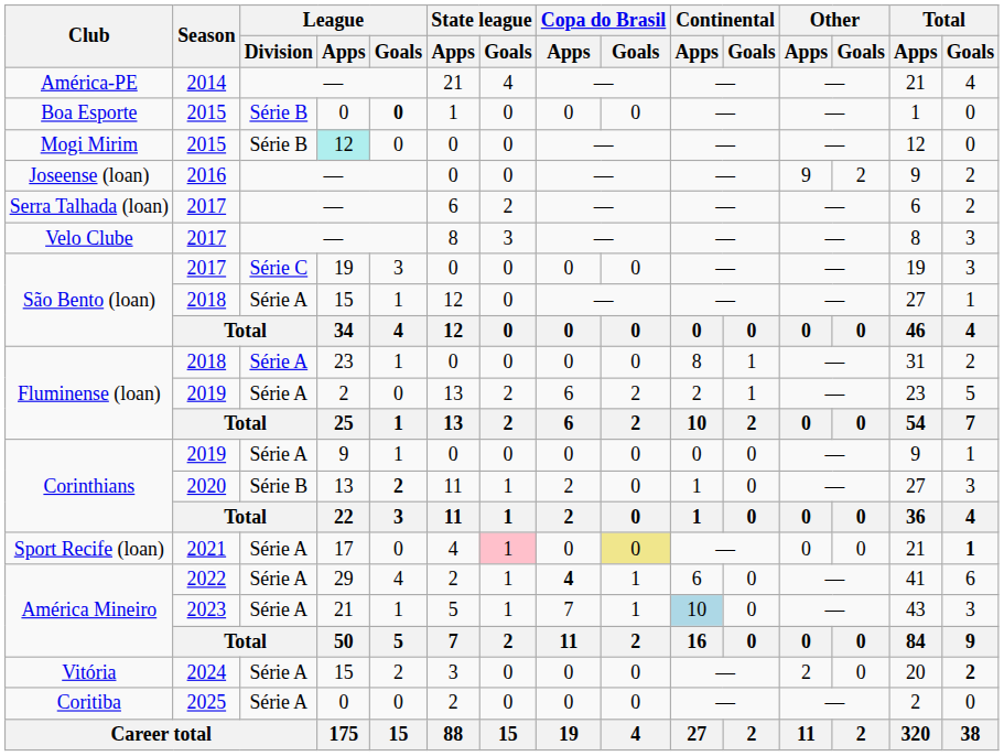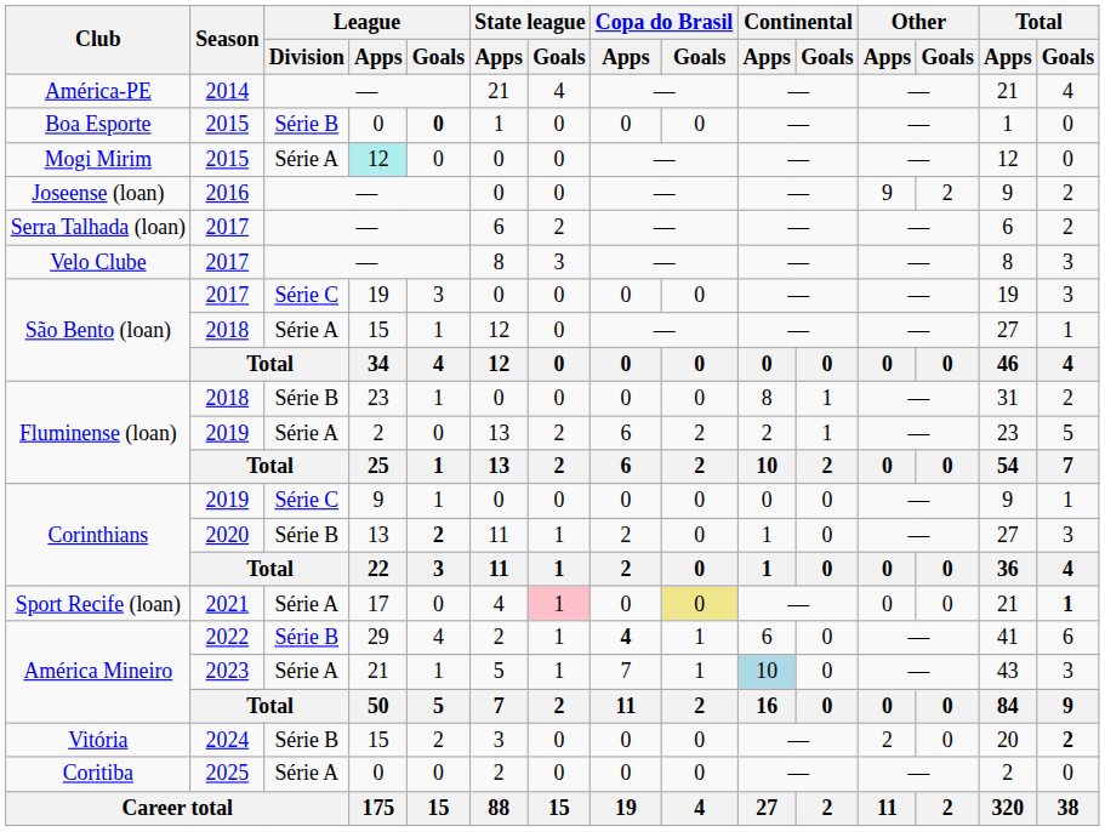Mogi Mirim | League / Division: Série B -> Série A
Fluminense (loan) / 2018 | League / Division: Série A -> Série B
Corinthians / 2019 | League / Division: Série A -> Série C
América Mineiro / 2022 | League / Division: Série A -> Série B
Vitória | League / Division: Série A -> Série B
